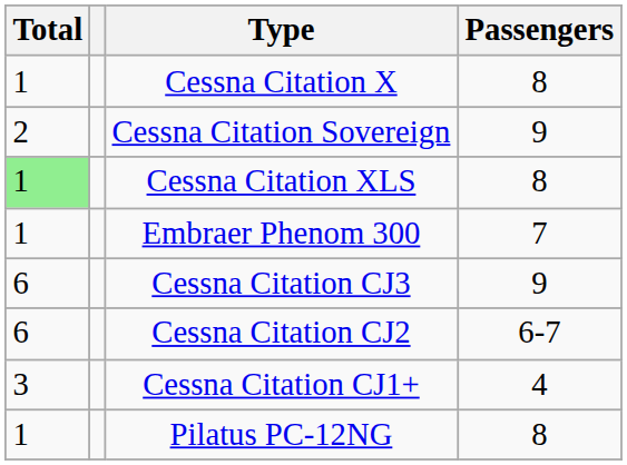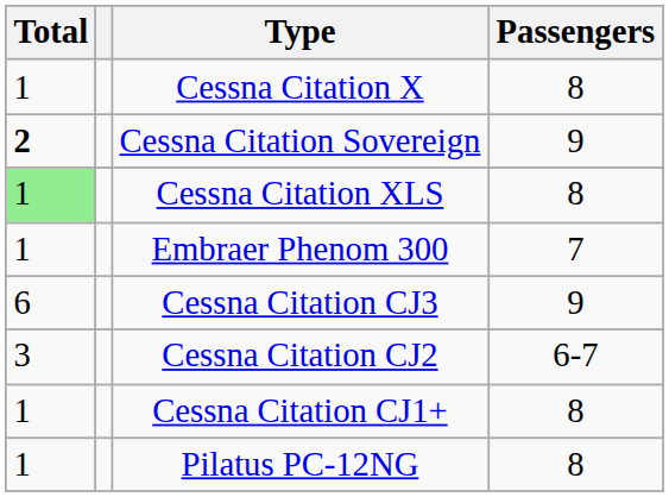Cessna Citation Sovereign | Total: normal -> bold
Cessna Citation CJ2 | Total: 6 -> 3
Cessna Citation CJ1+ | Total: 3 -> 1
Cessna Citation CJ1+ | Passengers: 4 -> 8
